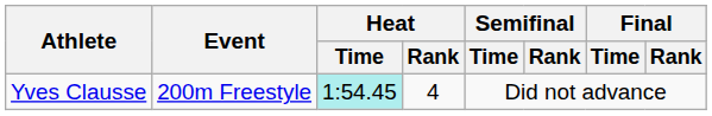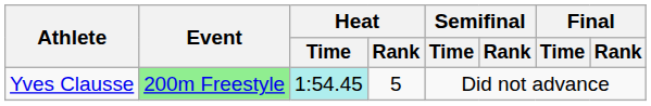Yves Clausse | Event: no background -> lightgreen background
Yves Clausse | Heat / Rank: 4 -> 5
